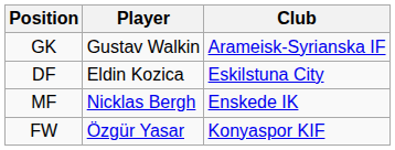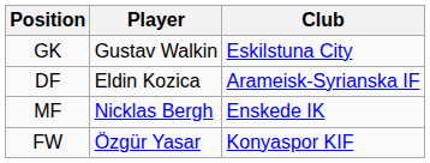GK | Club: Arameisk-Syrianska IF -> Eskilstuna City
DF | Club: Eskilstuna City -> Arameisk-Syrianska IF
